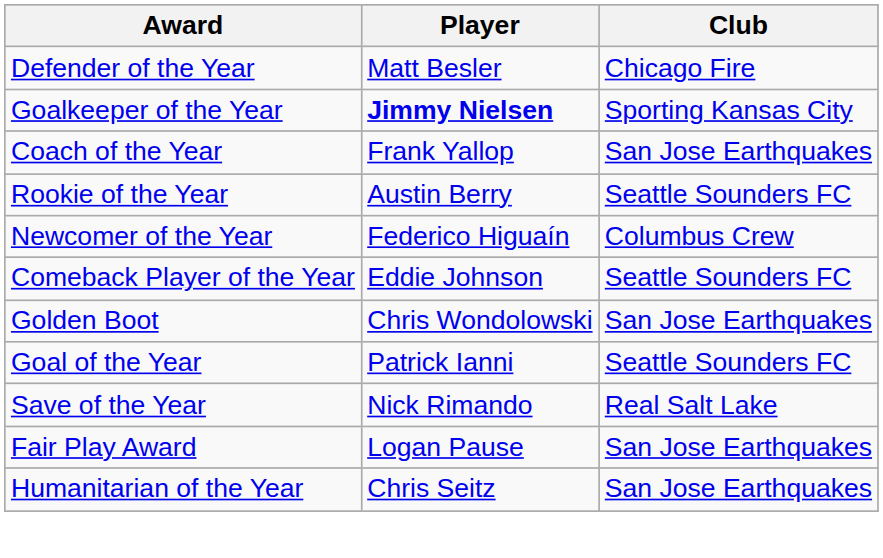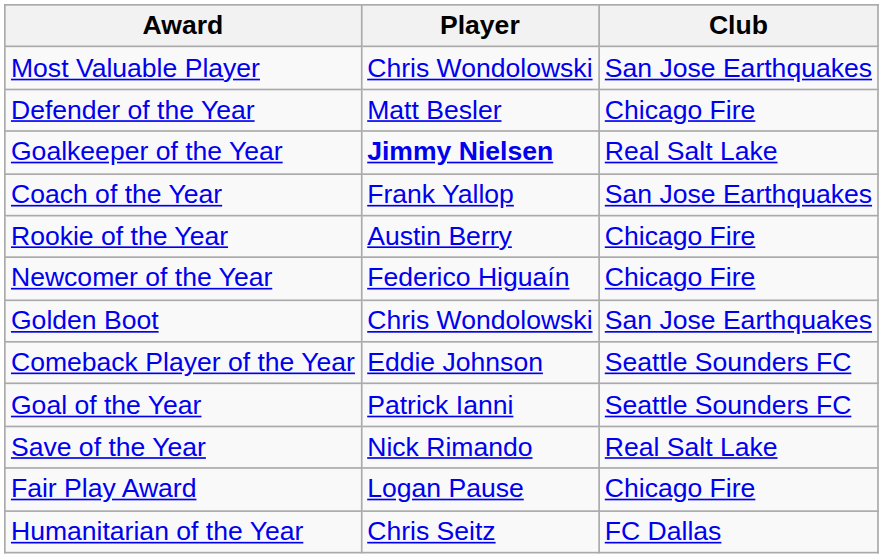+ row: Most Valuable Player | Chris Wondolowski | San Jose Earthquakes
Goalkeeper of the Year | Club: Sporting Kansas City -> Real Salt Lake
Rookie of the Year | Club: Seattle Sounders FC -> Chicago Fire
Newcomer of the Year | Club: Columbus Crew -> Chicago Fire
rows swapped: Comeback Player of the Year <-> Golden Boot
Fair Play Award | Club: San Jose Earthquakes -> Chicago Fire
Humanitarian of the Year | Club: San Jose Earthquakes -> FC Dallas
